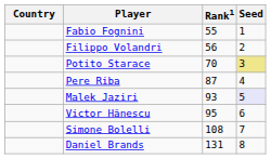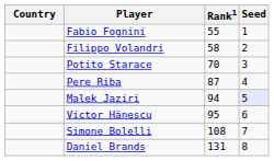Filippo Volandri | Rank1: 56 -> 58
Potito Starace | Seed: khaki background -> no background
Malek Jaziri | Rank1: 93 -> 94
